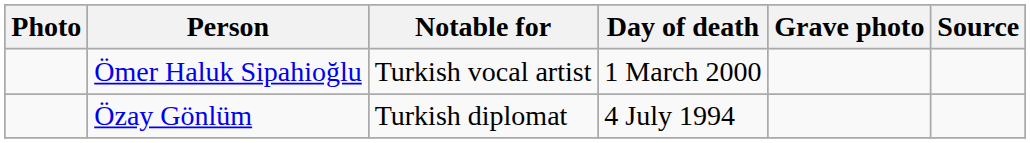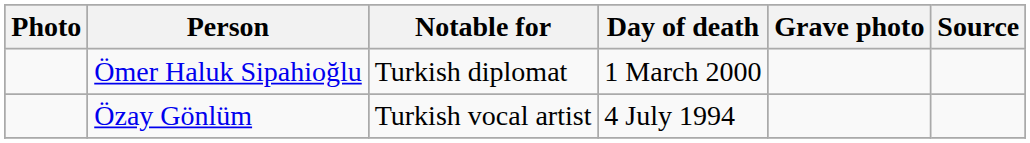Ömer Haluk Sipahioğlu | Notable for: Turkish vocal artist -> Turkish diplomat
Özay Gönlüm | Notable for: Turkish diplomat -> Turkish vocal artist
